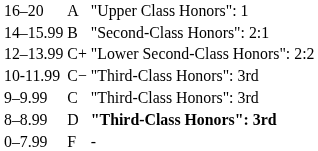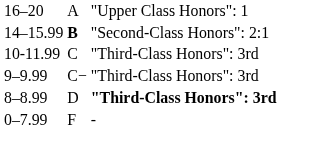14–15.99 | column 2: normal -> bold
- row: 12–13.99 | C+ | "Lower Second-Class Honors": 2:2
10-11.99 | column 2: C− -> C
9–9.99 | column 2: C -> C−
